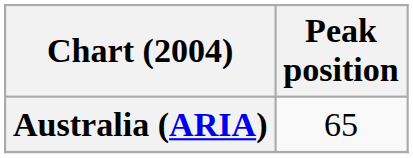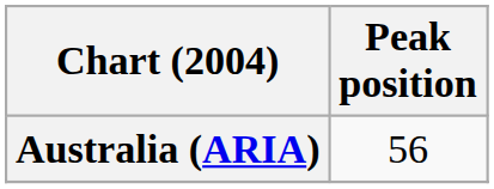Australia (ARIA) | Peak position: 65 -> 56
